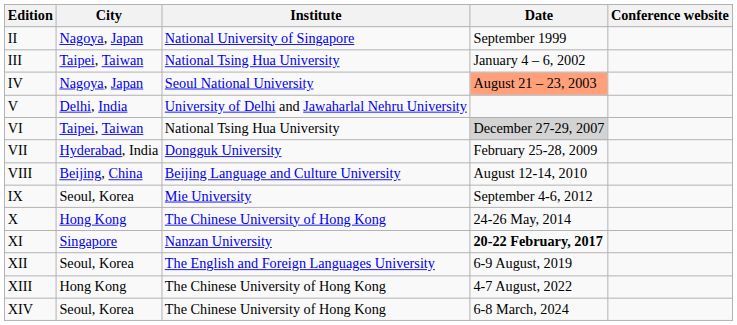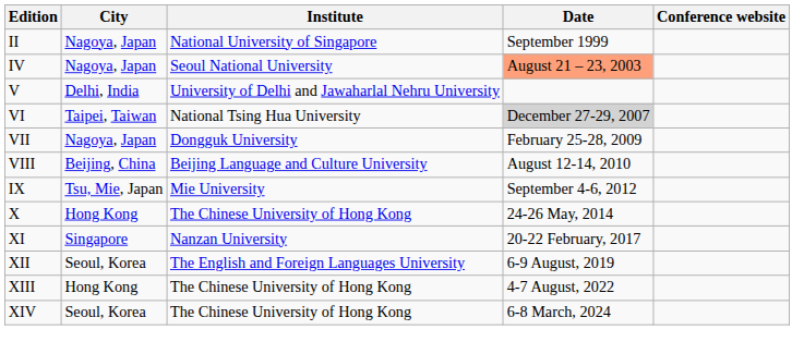- row: III | Taipei, Taiwan | National Tsing Hua University | January 4 – 6, 2002
VII | City: Hyderabad, India -> Nagoya, Japan
IX | City: Seoul, Korea -> Tsu, Mie, Japan
XI | Date: bold -> normal
